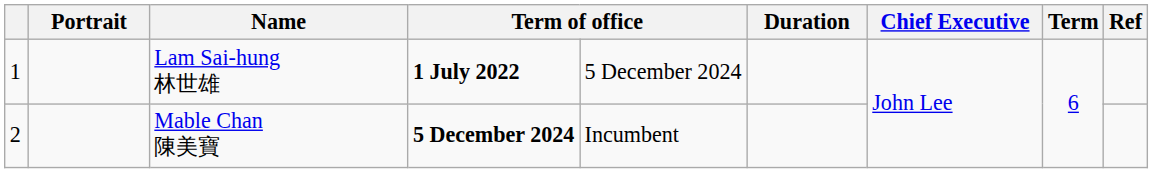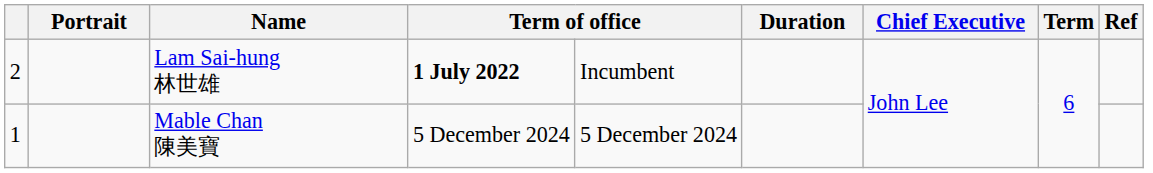Lam Sai-hung 林世雄 | column 1: 1 -> 2
Lam Sai-hung 林世雄 | column 5: 5 December 2024 -> Incumbent
Mable Chan 陳美寶 | column 1: 2 -> 1
Mable Chan 陳美寶 | column 4: bold -> normal
Mable Chan 陳美寶 | column 5: Incumbent -> 5 December 2024
